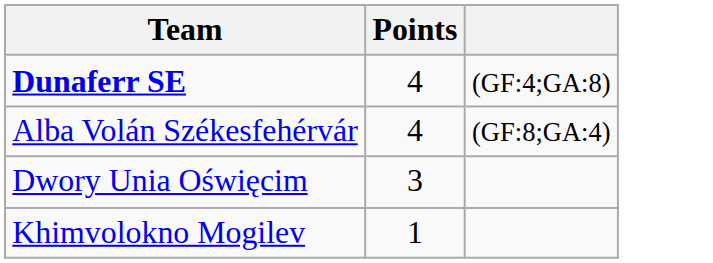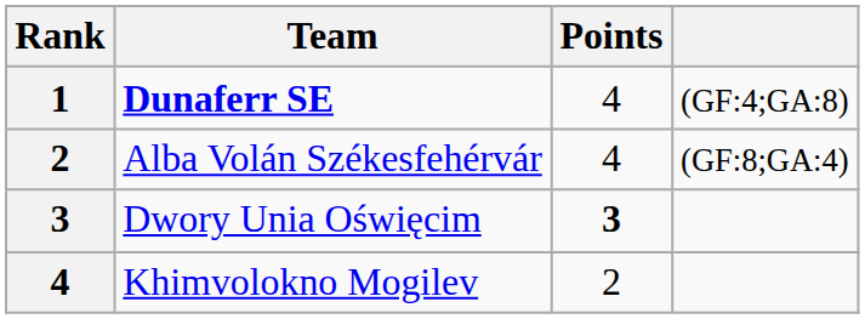+ column: Rank | 1 | 2 | 3 | 4
Dwory Unia Oświęcim | Points: normal -> bold
Khimvolokno Mogilev | Points: 1 -> 2
